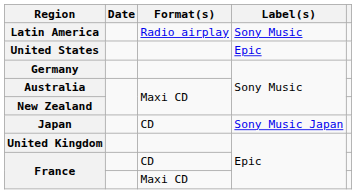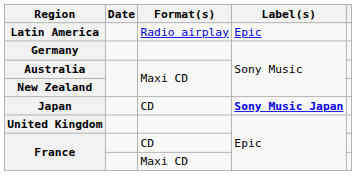Latin America | Label(s): Sony Music -> Epic
- row: United States | Epic
Japan | Label(s): normal -> bold
